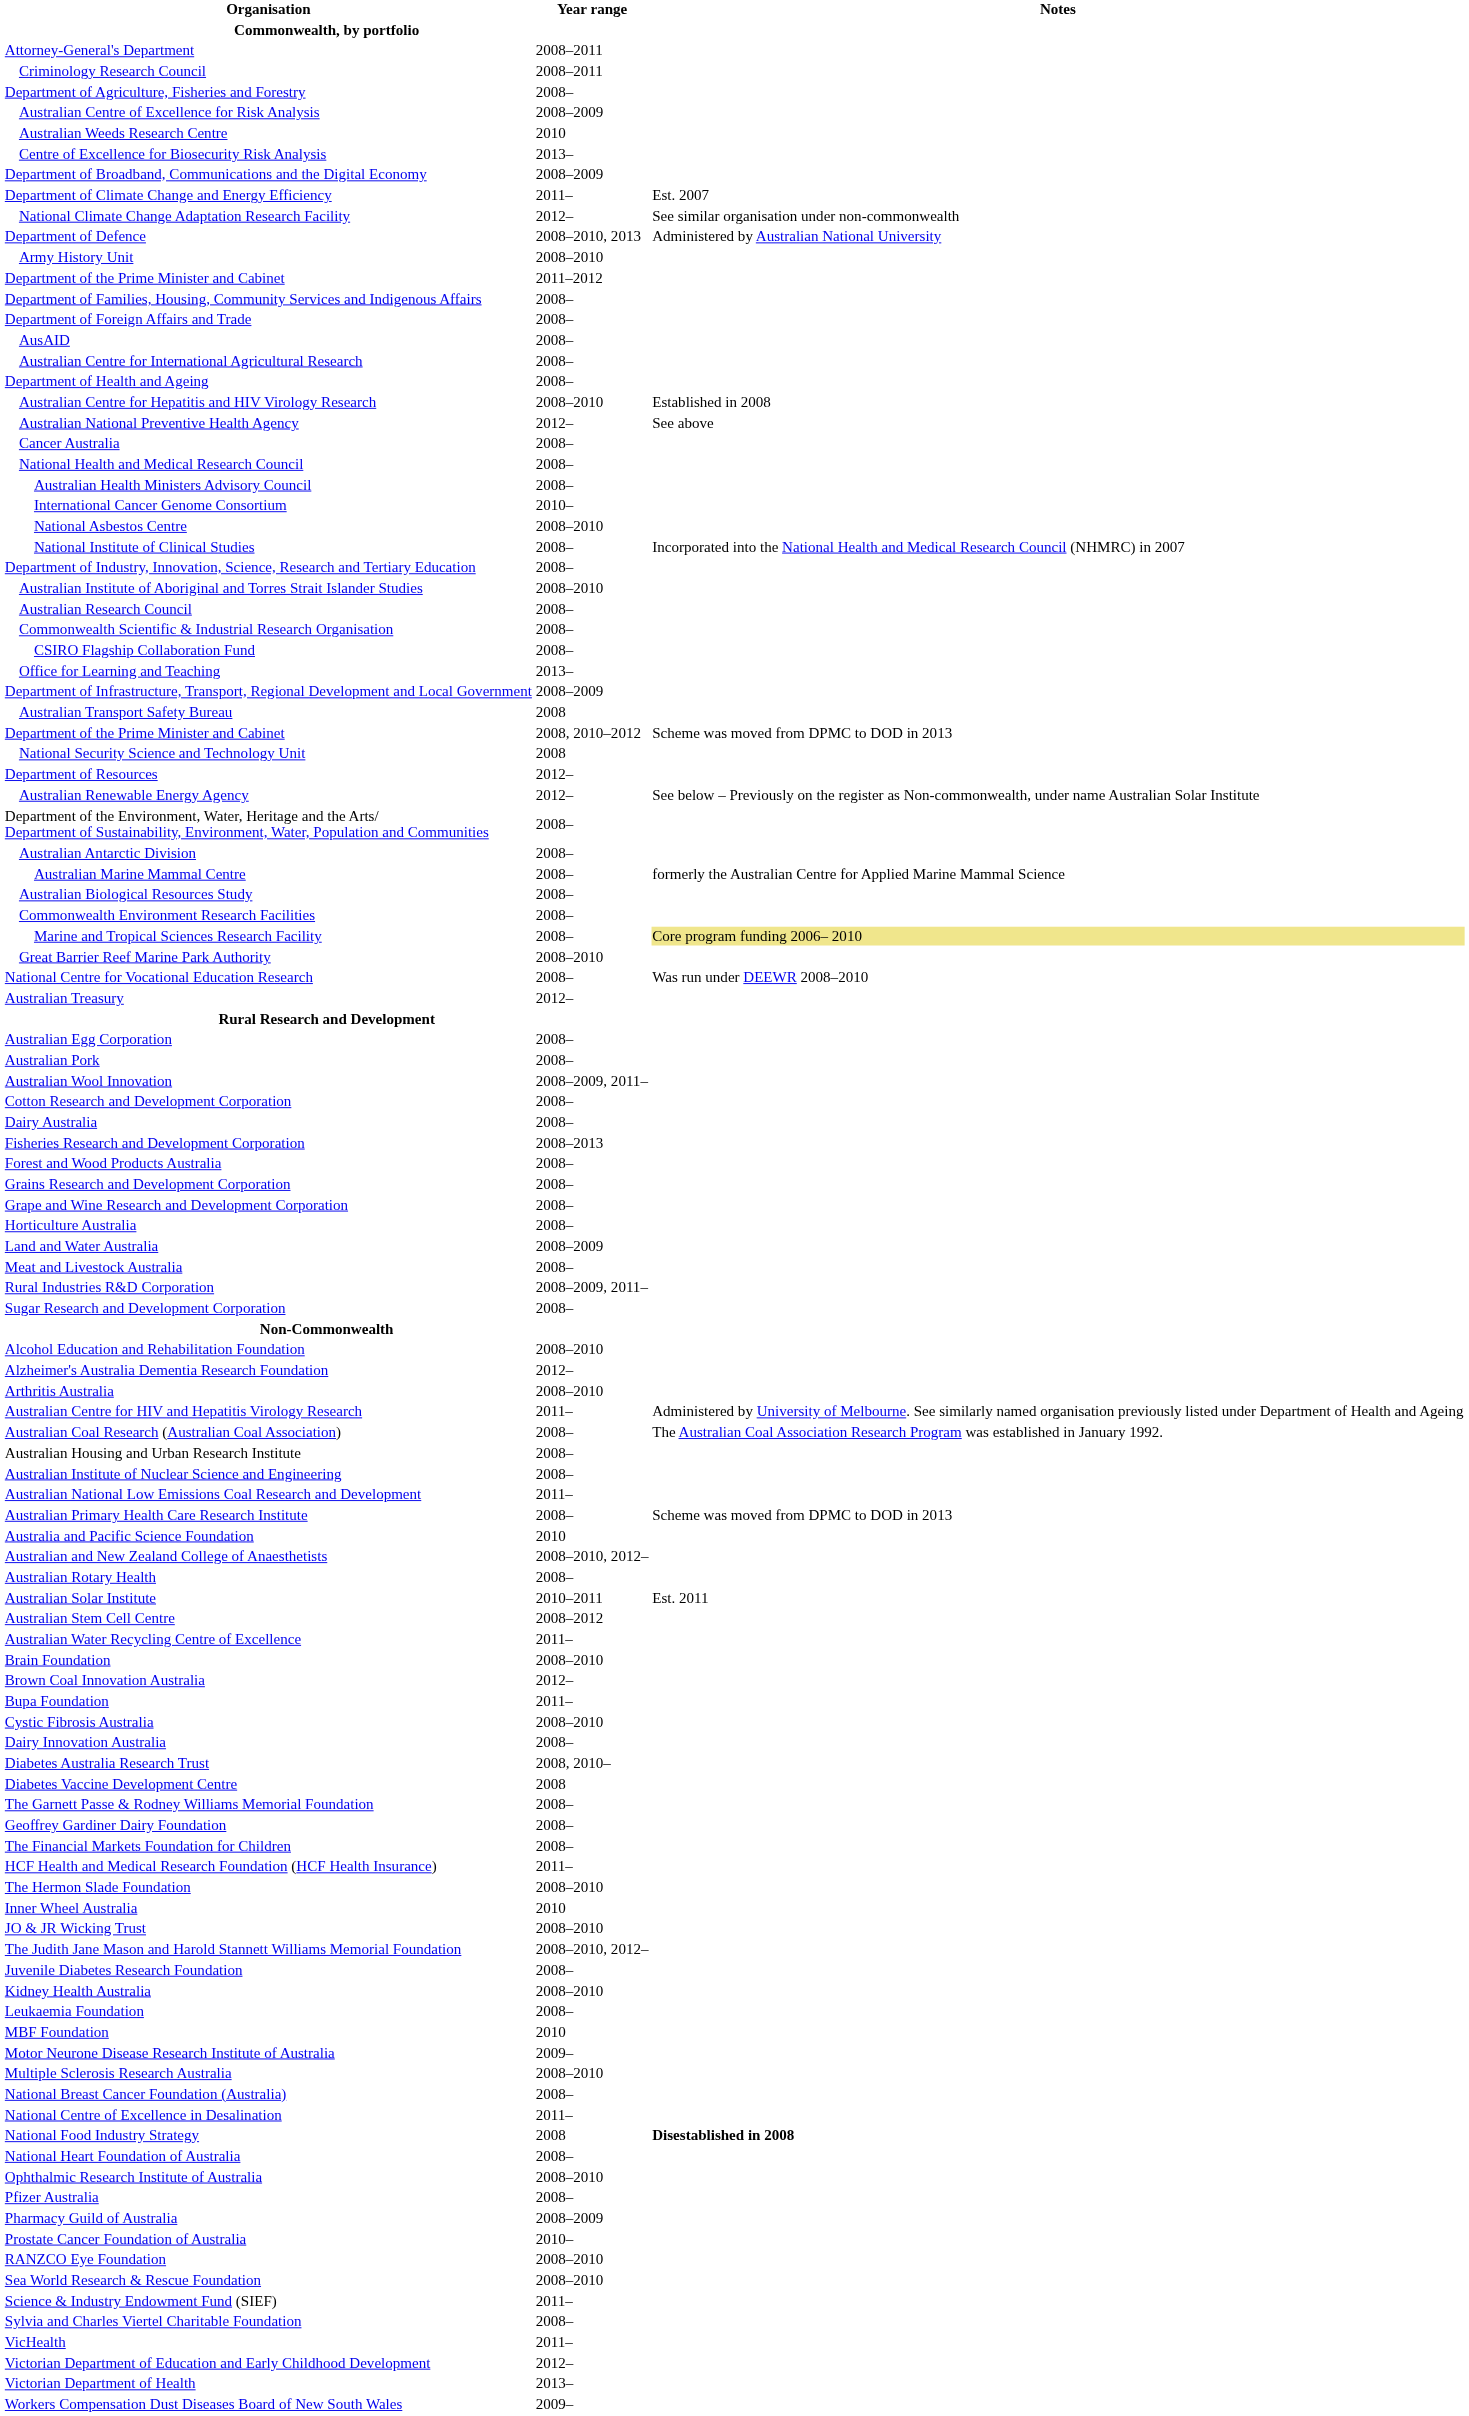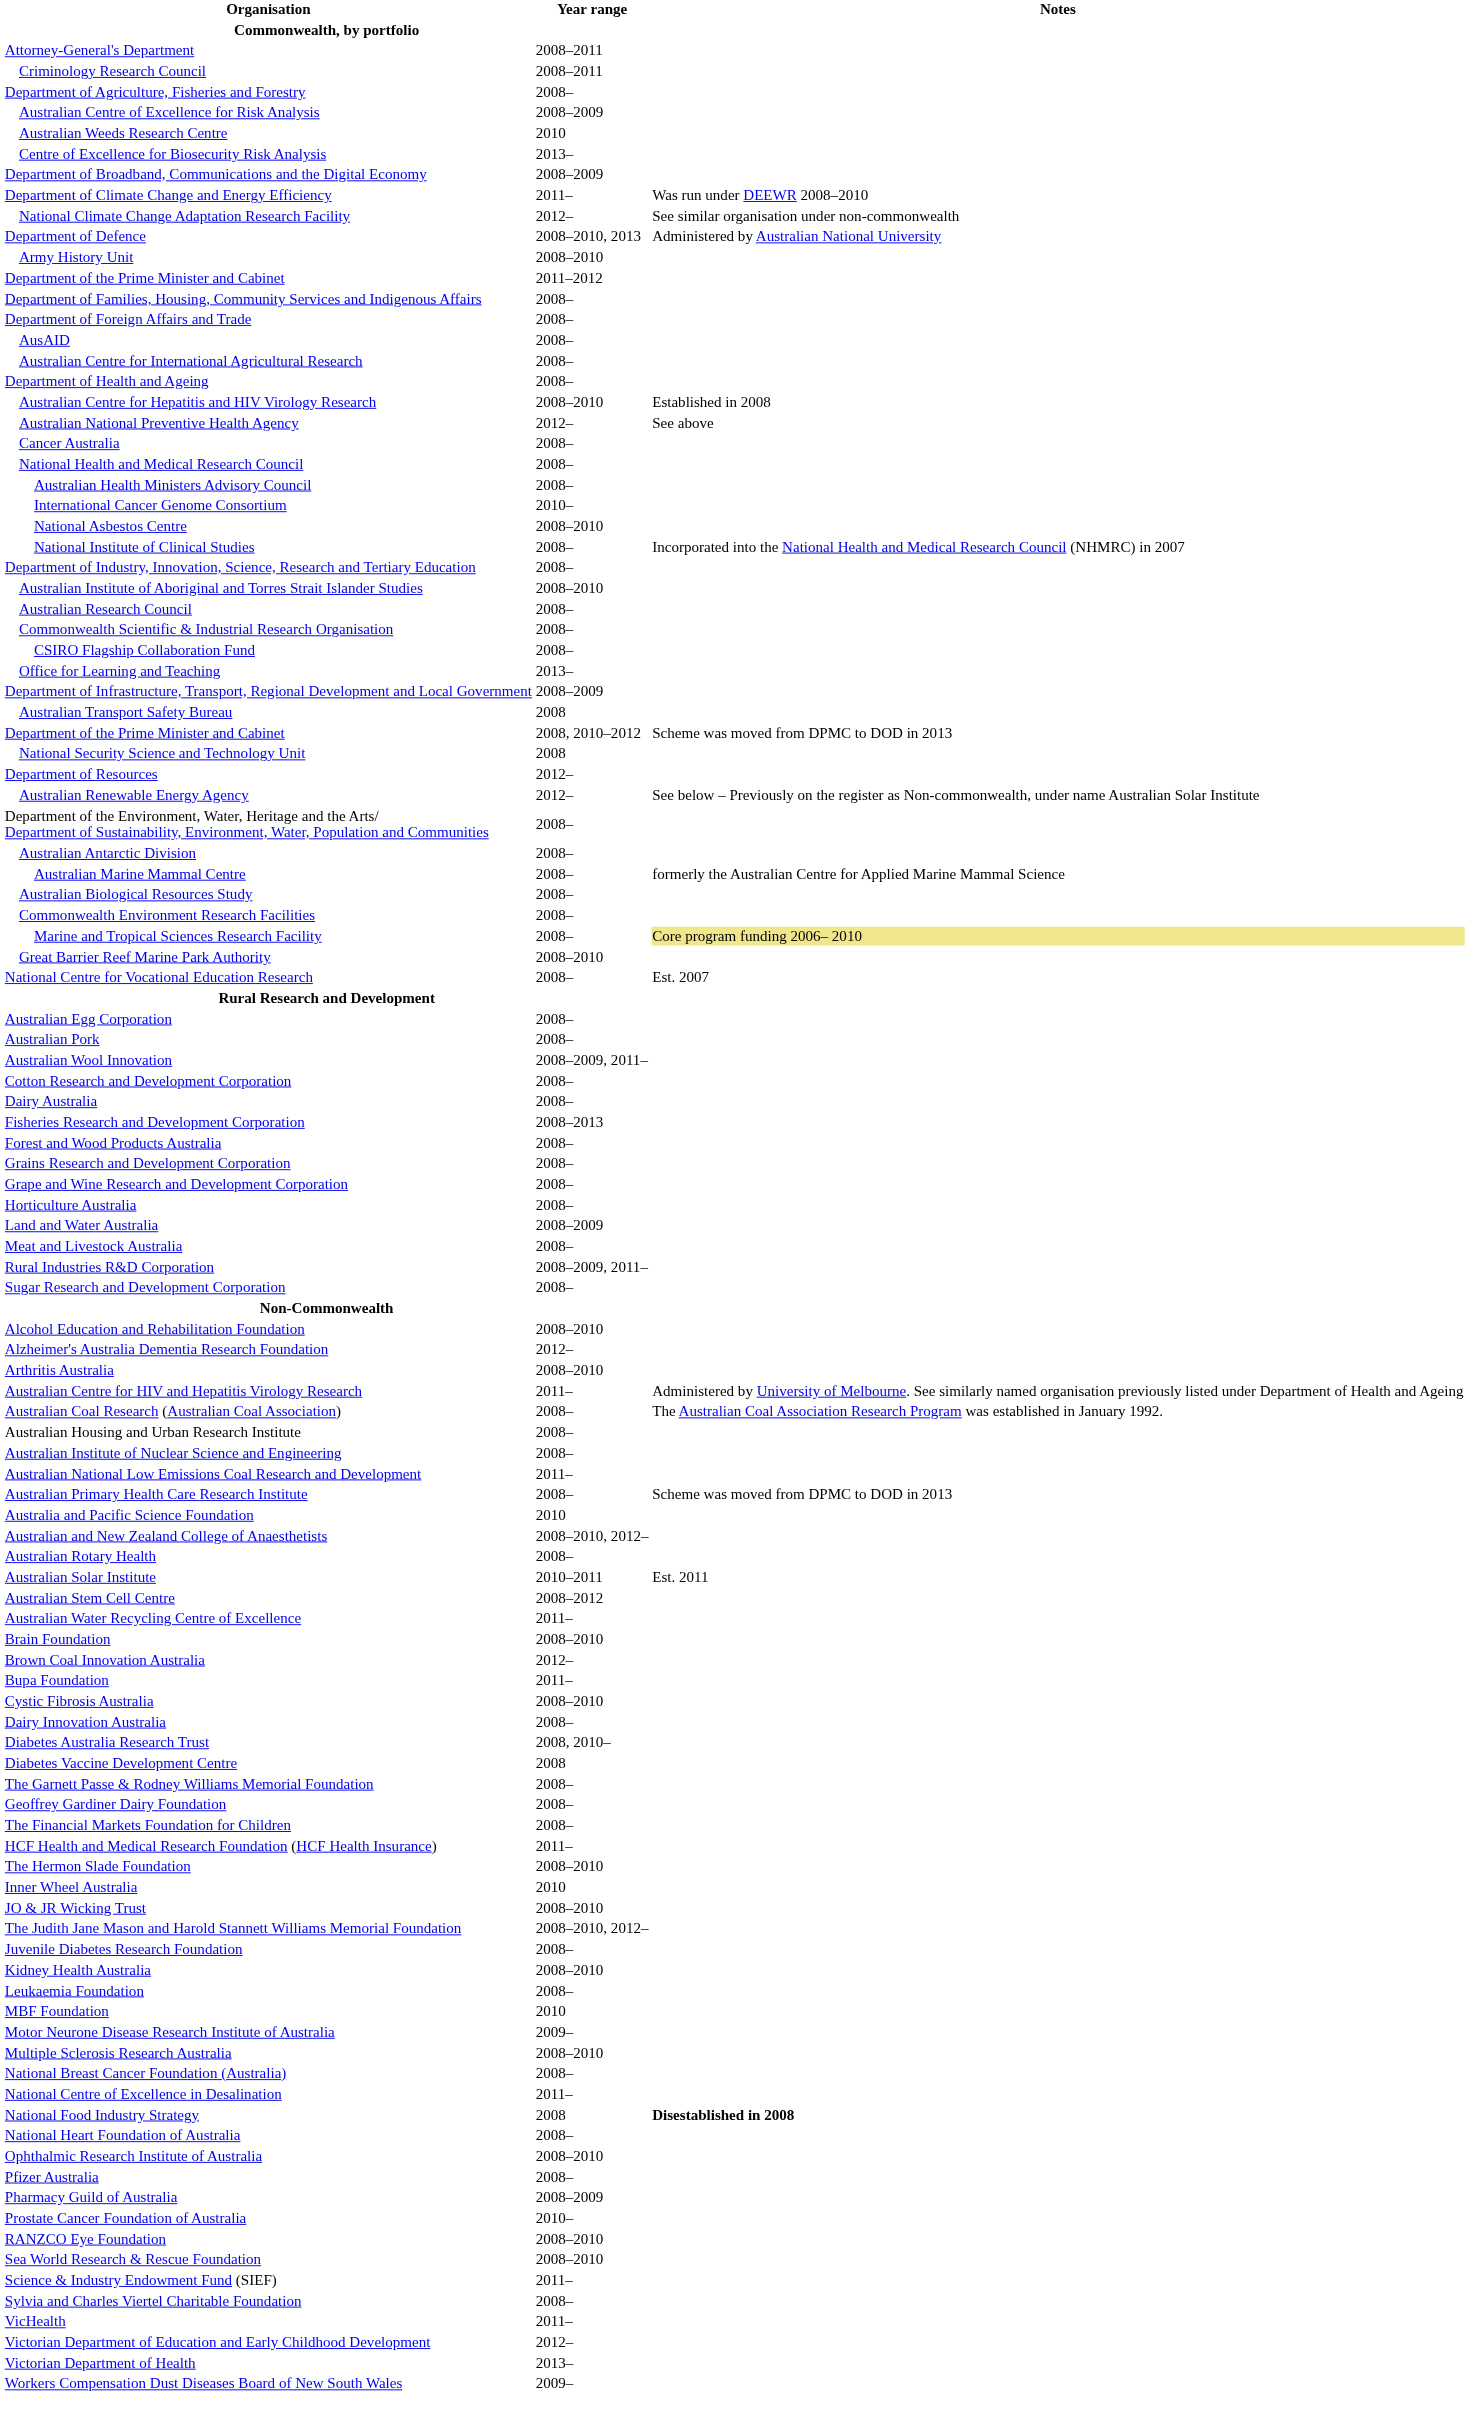Department of Climate Change and Energy Efficiency | Notes: Est. 2007 -> Was run under DEEWR 2008–2010
National Centre for Vocational Education Research | Notes: Was run under DEEWR 2008–2010 -> Est. 2007
- row: Australian Treasury | 2012–
